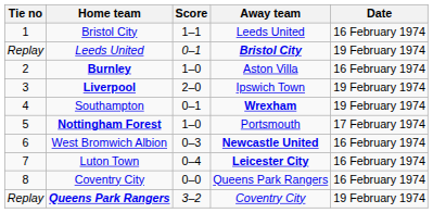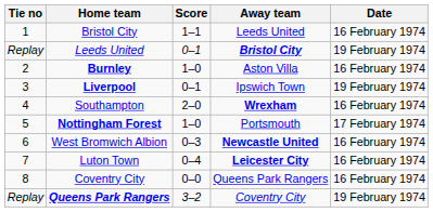Liverpool | Score: 2–0 -> 0–1
Southampton | Score: 0–1 -> 2–0
Southampton | Date: 19 February 1974 -> 16 February 1974
